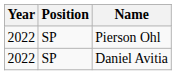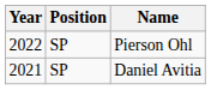Daniel Avitia | Year: 2022 -> 2021
